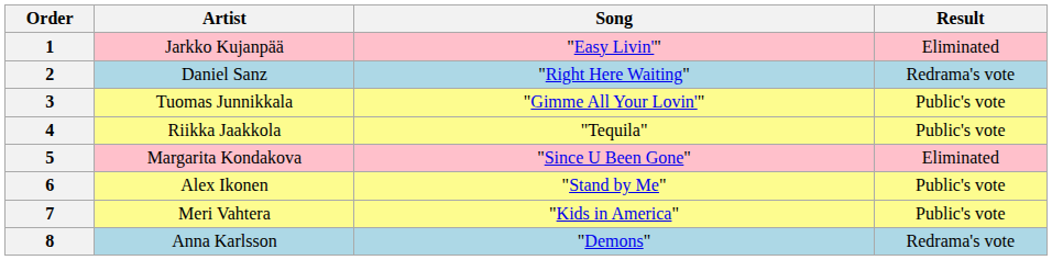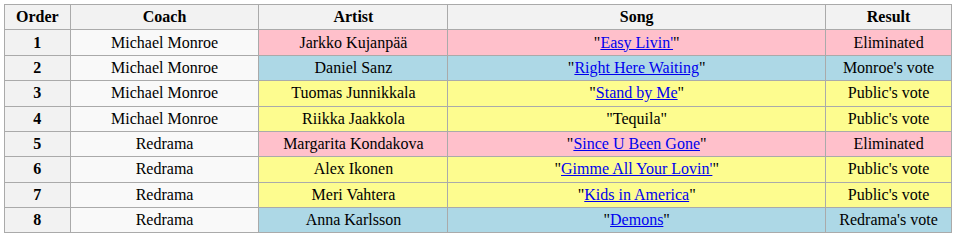+ column: Coach | Michael Monroe | Michael Monroe | Michael Monroe | Michael Monroe | Redrama | Redrama | Redrama | Redrama
2 | Result: Redrama's vote -> Monroe's vote
3 | Song: "Gimme All Your Lovin'" -> "Stand by Me"
6 | Song: "Stand by Me" -> "Gimme All Your Lovin'"
